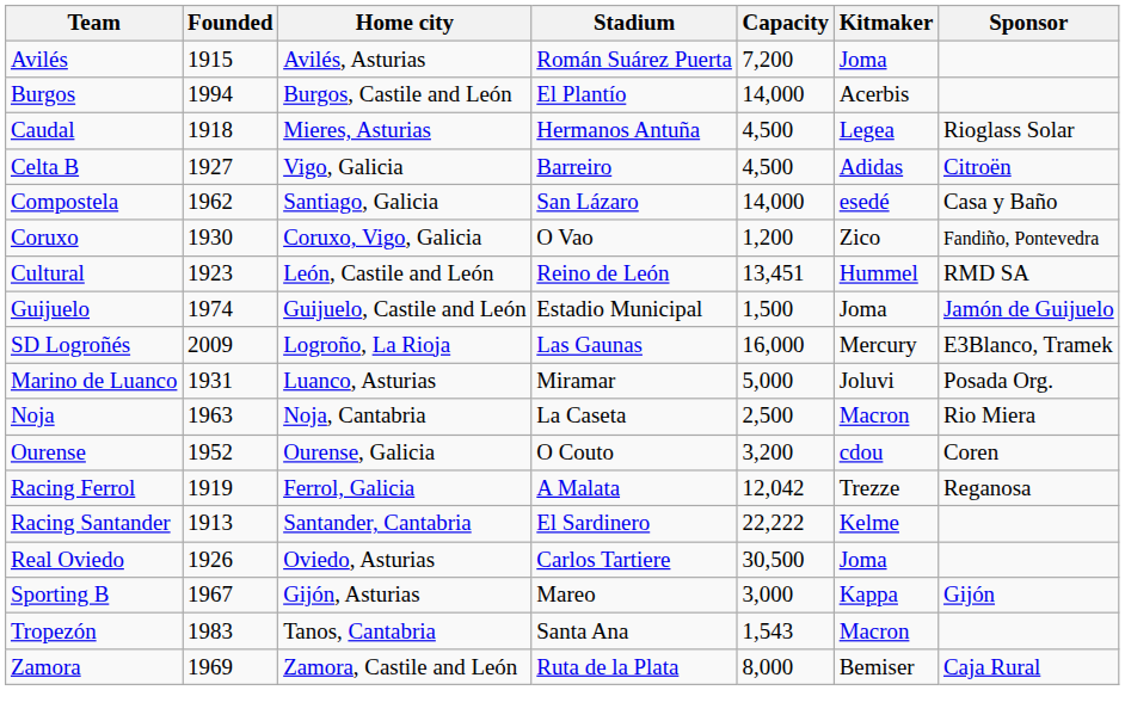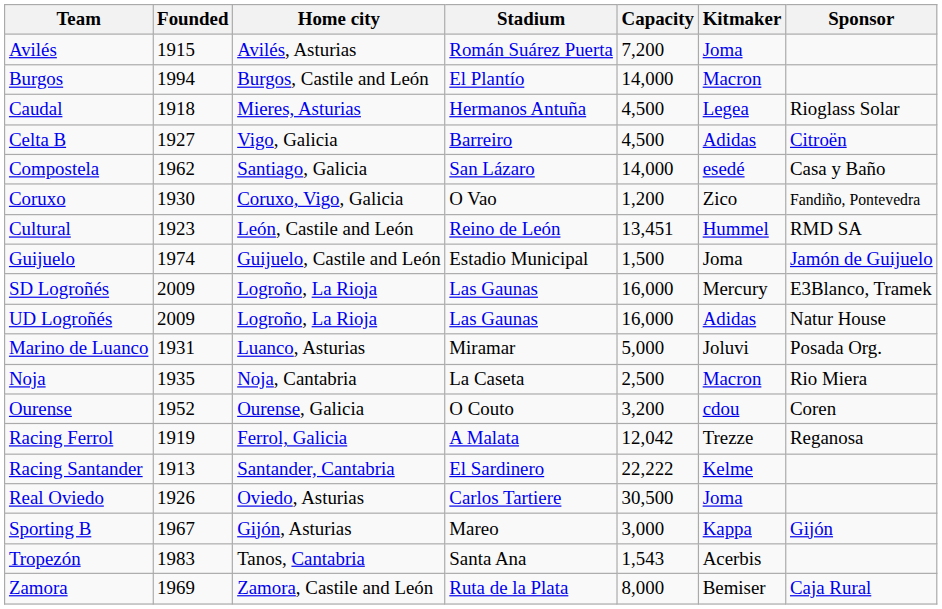Burgos | Kitmaker: Acerbis -> Macron
+ row: UD Logroñés | 2009 | Logroño, La Rioja | Las Gaunas | 16,000 | Adidas | Natur House
Noja | Founded: 1963 -> 1935
Tropezón | Kitmaker: Macron -> Acerbis
